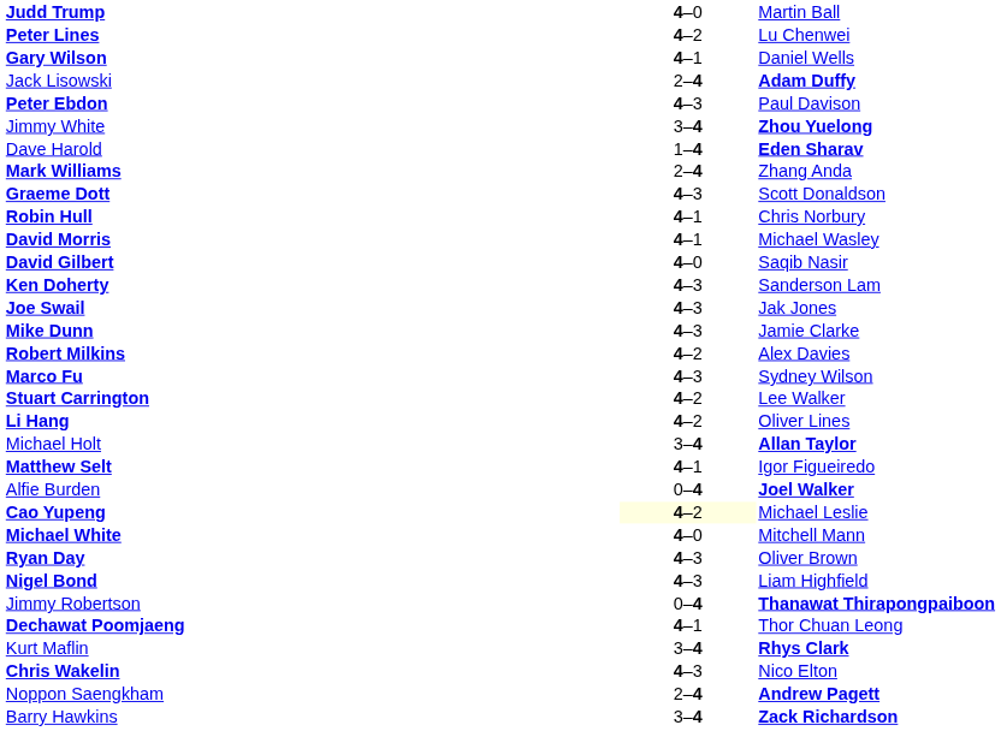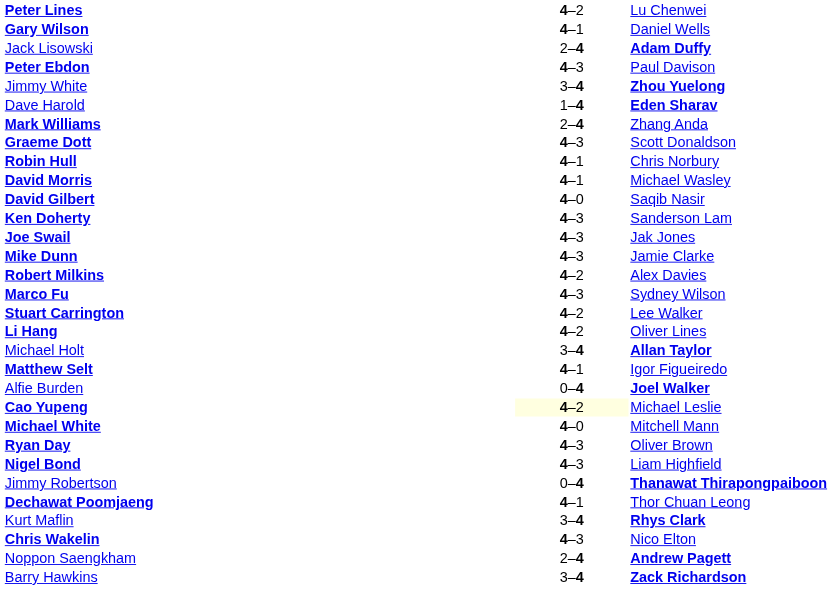- row: Judd Trump | 4–0 | Martin Ball
